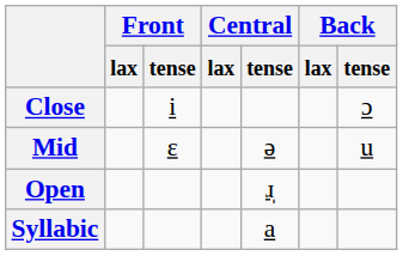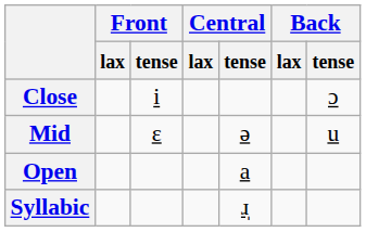Open | Central / tense: ɹ̩ -> a
Syllabic | Central / tense: a -> ɹ̩
